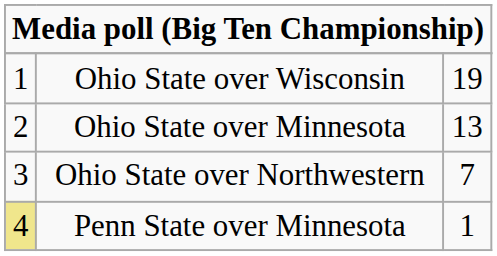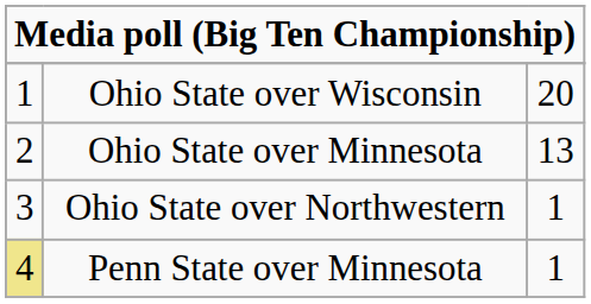Ohio State over Wisconsin | column 3: 19 -> 20
Ohio State over Northwestern | column 3: 7 -> 1
